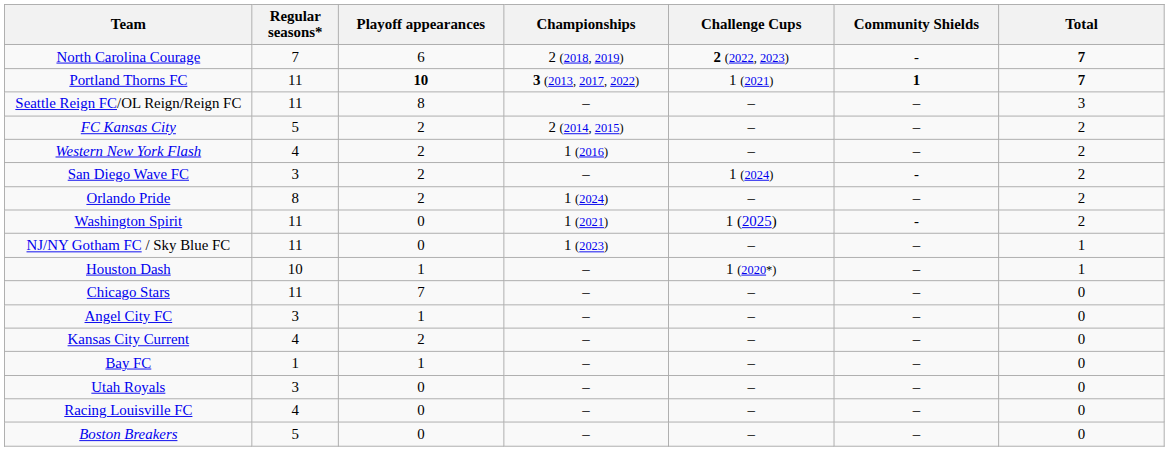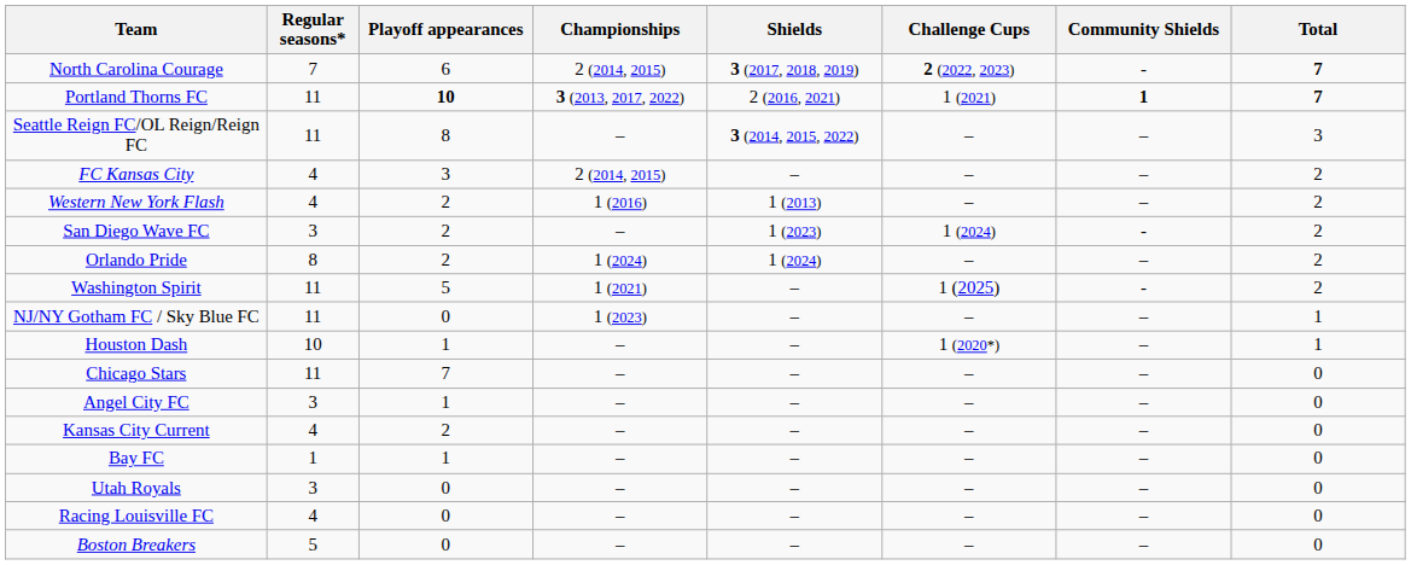+ column: Shields | 3 (2017, 2018, 2019) | 2 (2016, 2021) | 3 (2014, 2015, 2022) | – | 1 (2013) | 1 (2023) | 1 (2024) | – | – | – | – | – | – | – | – | – | –
North Carolina Courage | Championships: 2 (2018, 2019) -> 2 (2014, 2015)
FC Kansas City | Regular seasons*: 5 -> 4
FC Kansas City | Playoff appearances: 2 -> 3
Washington Spirit | Playoff appearances: 0 -> 5
